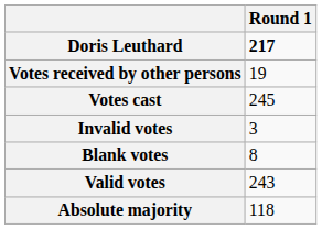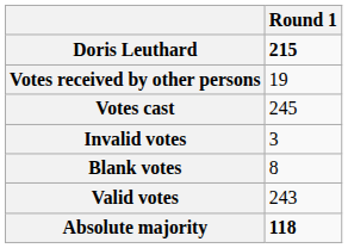Doris Leuthard | Round 1: 217 -> 215
Absolute majority | Round 1: normal -> bold
